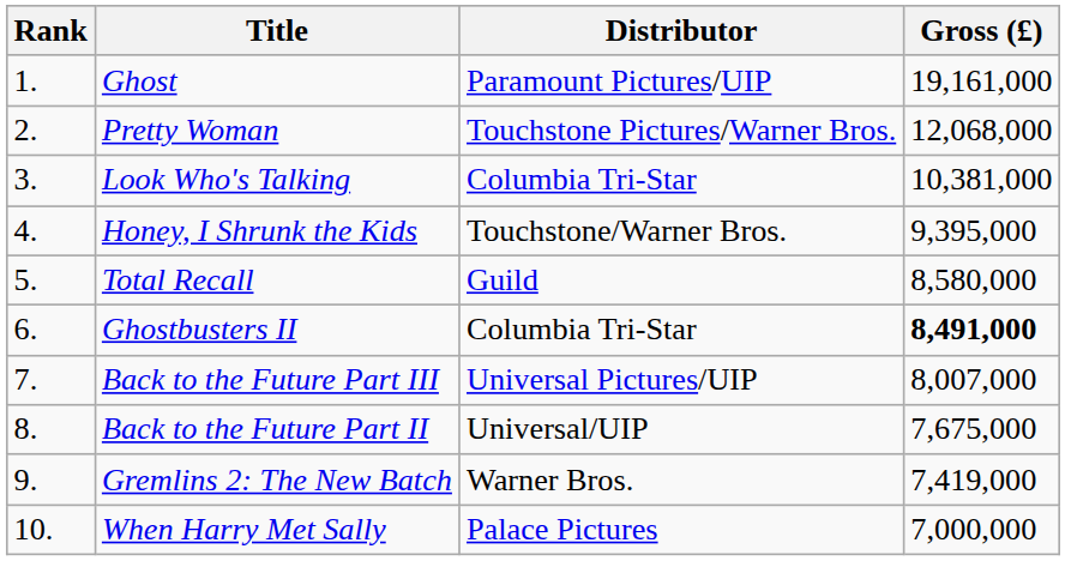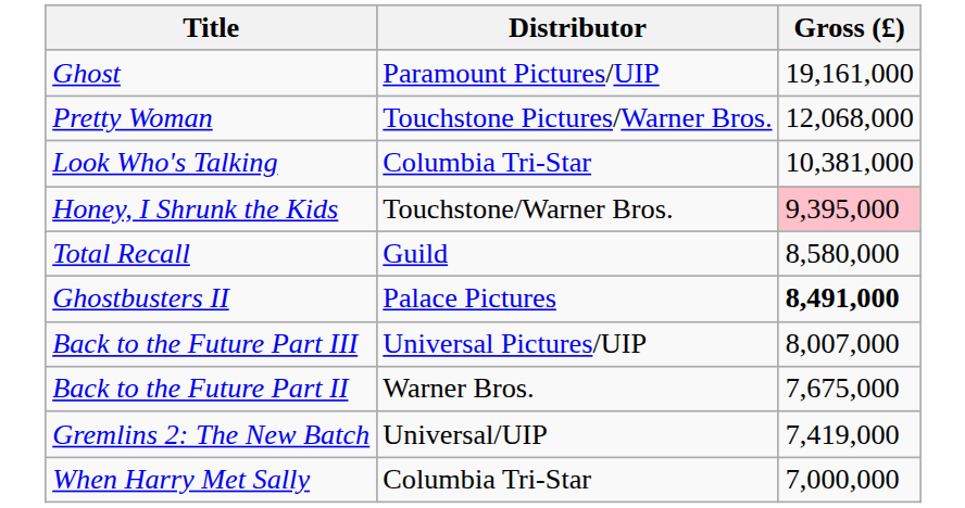- column: Rank | 1. | 2. | 3. | 4. | 5. | 6. | 7. | 8. | 9. | 10.
Honey, I Shrunk the Kids | Gross (£): no background -> pink background
Ghostbusters II | Distributor: Columbia Tri-Star -> Palace Pictures
Back to the Future Part II | Distributor: Universal/UIP -> Warner Bros.
Gremlins 2: The New Batch | Distributor: Warner Bros. -> Universal/UIP
When Harry Met Sally | Distributor: Palace Pictures -> Columbia Tri-Star
